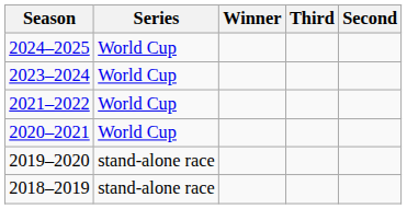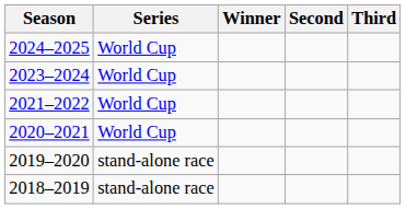columns swapped: Second <-> Third
